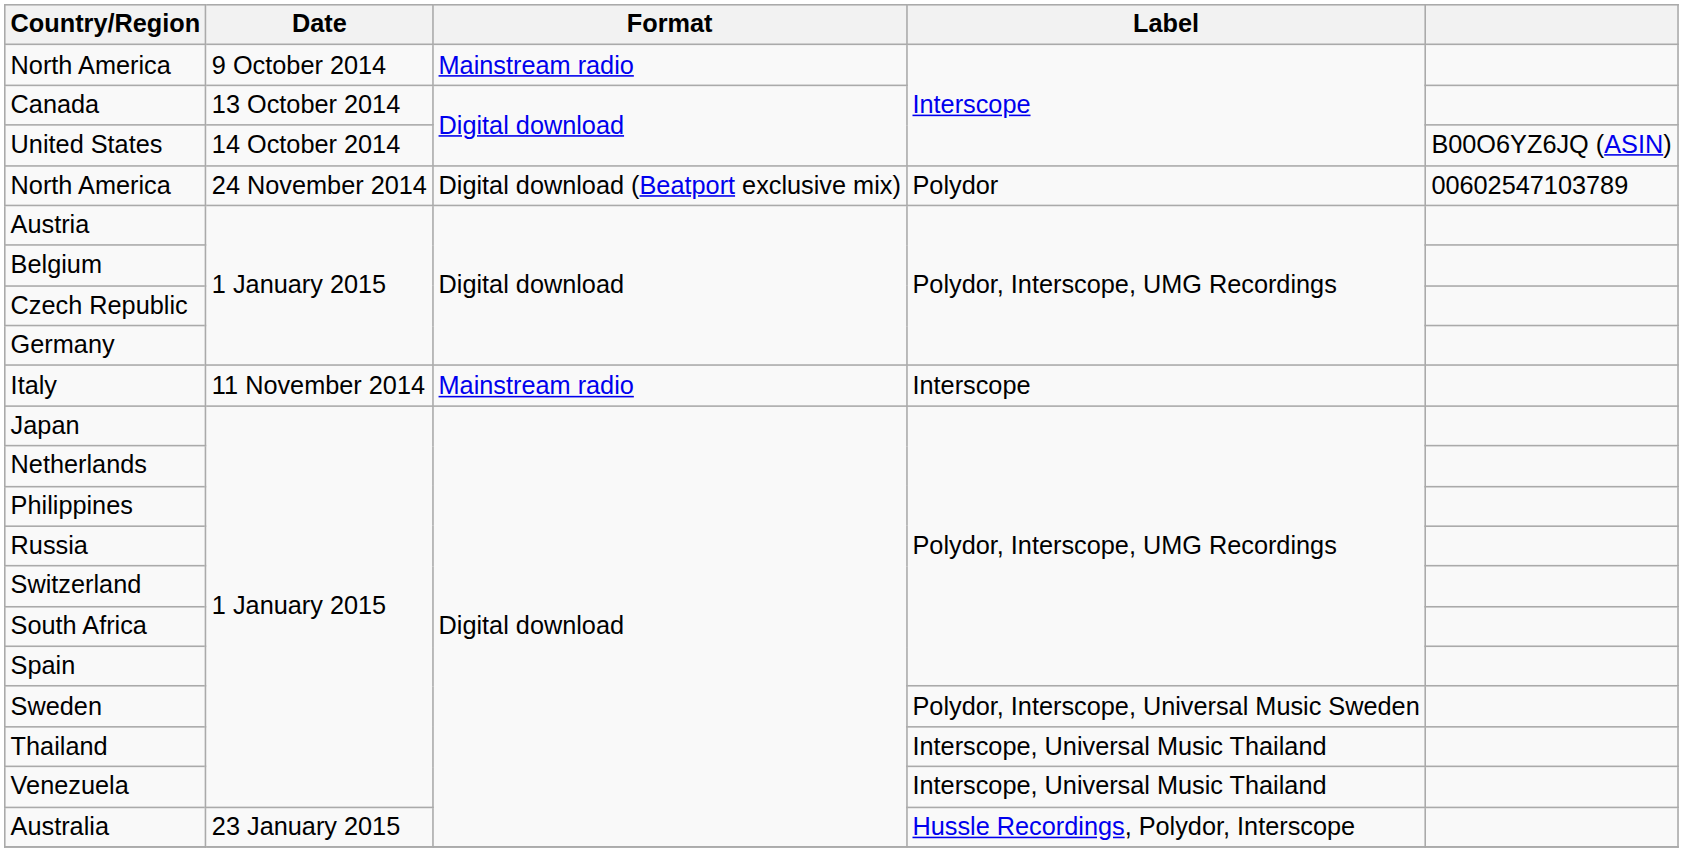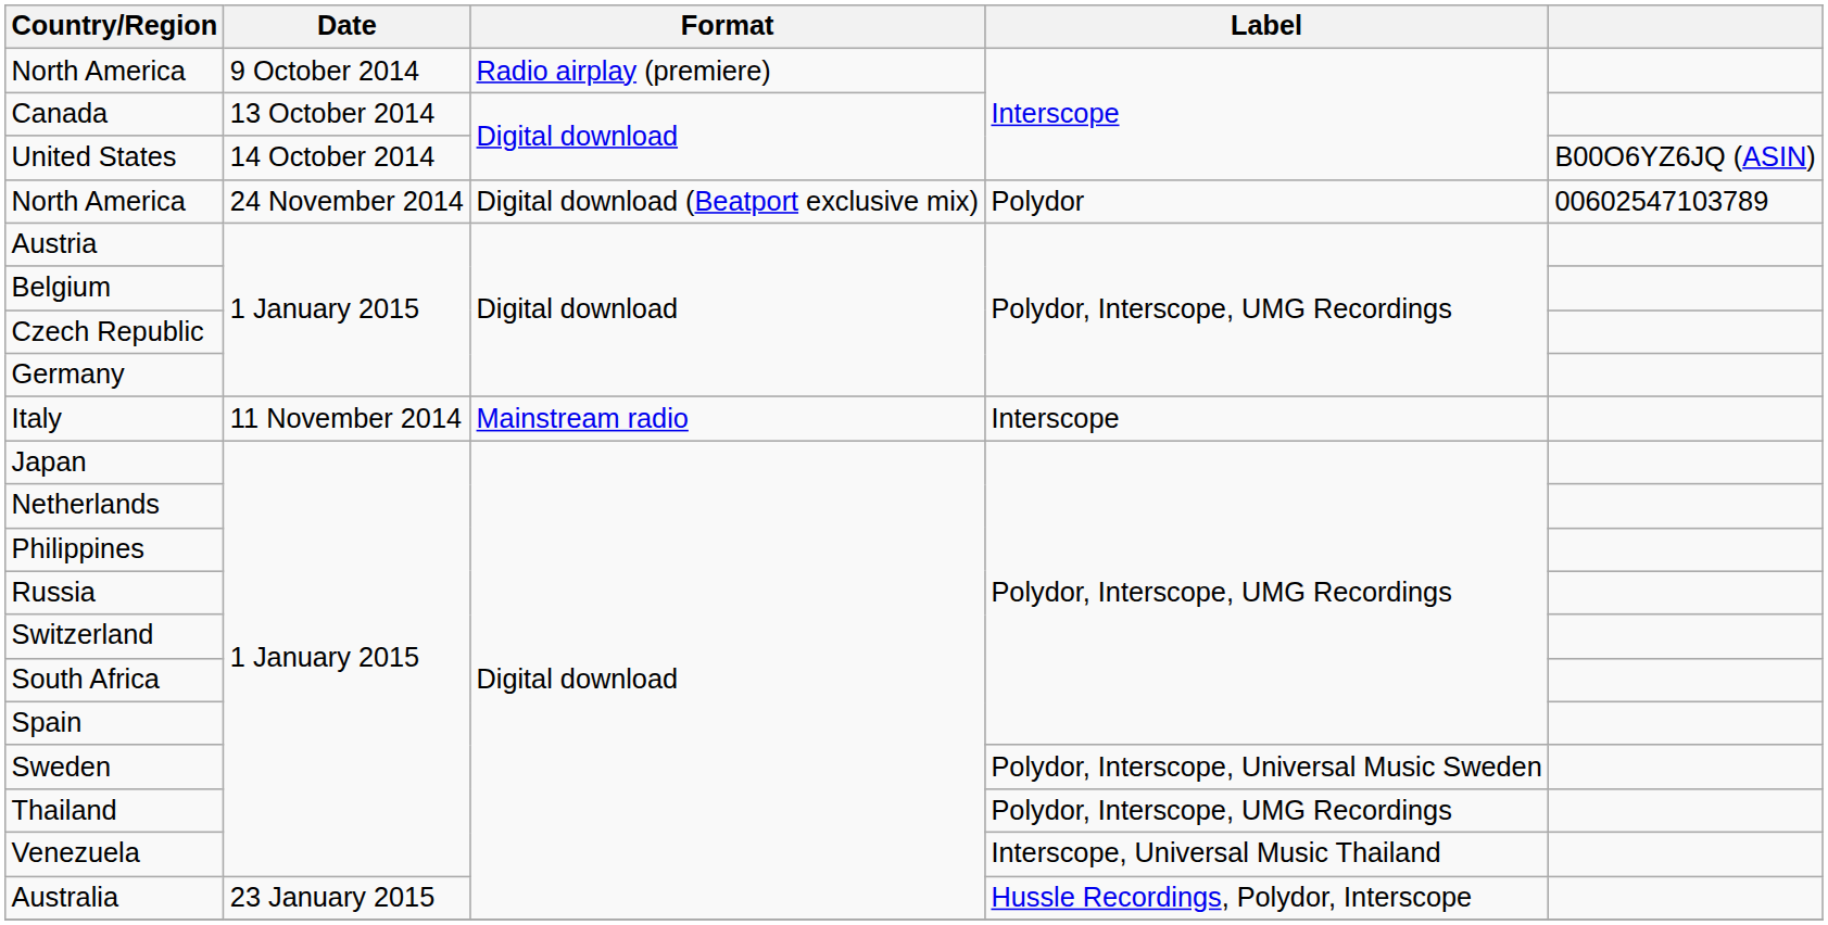North America / 9 October 2014 | Format: Mainstream radio -> Radio airplay (premiere)
Thailand | Label: Interscope, Universal Music Thailand -> Polydor, Interscope, UMG Recordings
